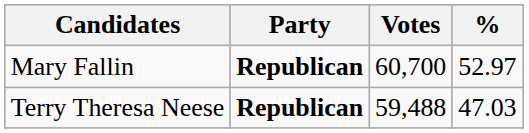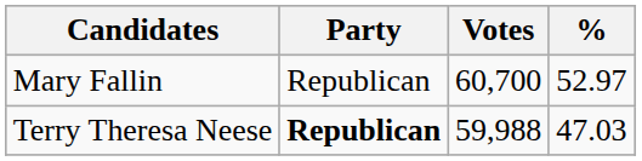Mary Fallin | Party: bold -> normal
Terry Theresa Neese | Votes: 59,488 -> 59,988
